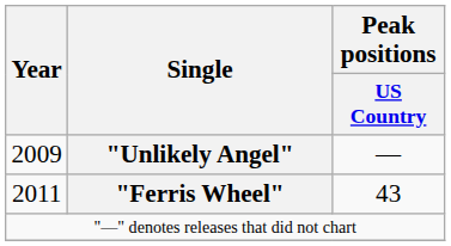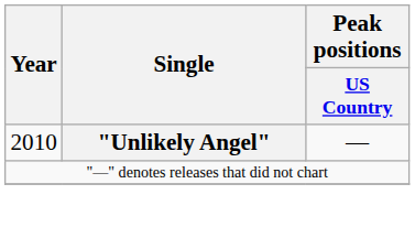"Unlikely Angel" | Year: 2009 -> 2010
- row: 2011 | "Ferris Wheel" | 43
